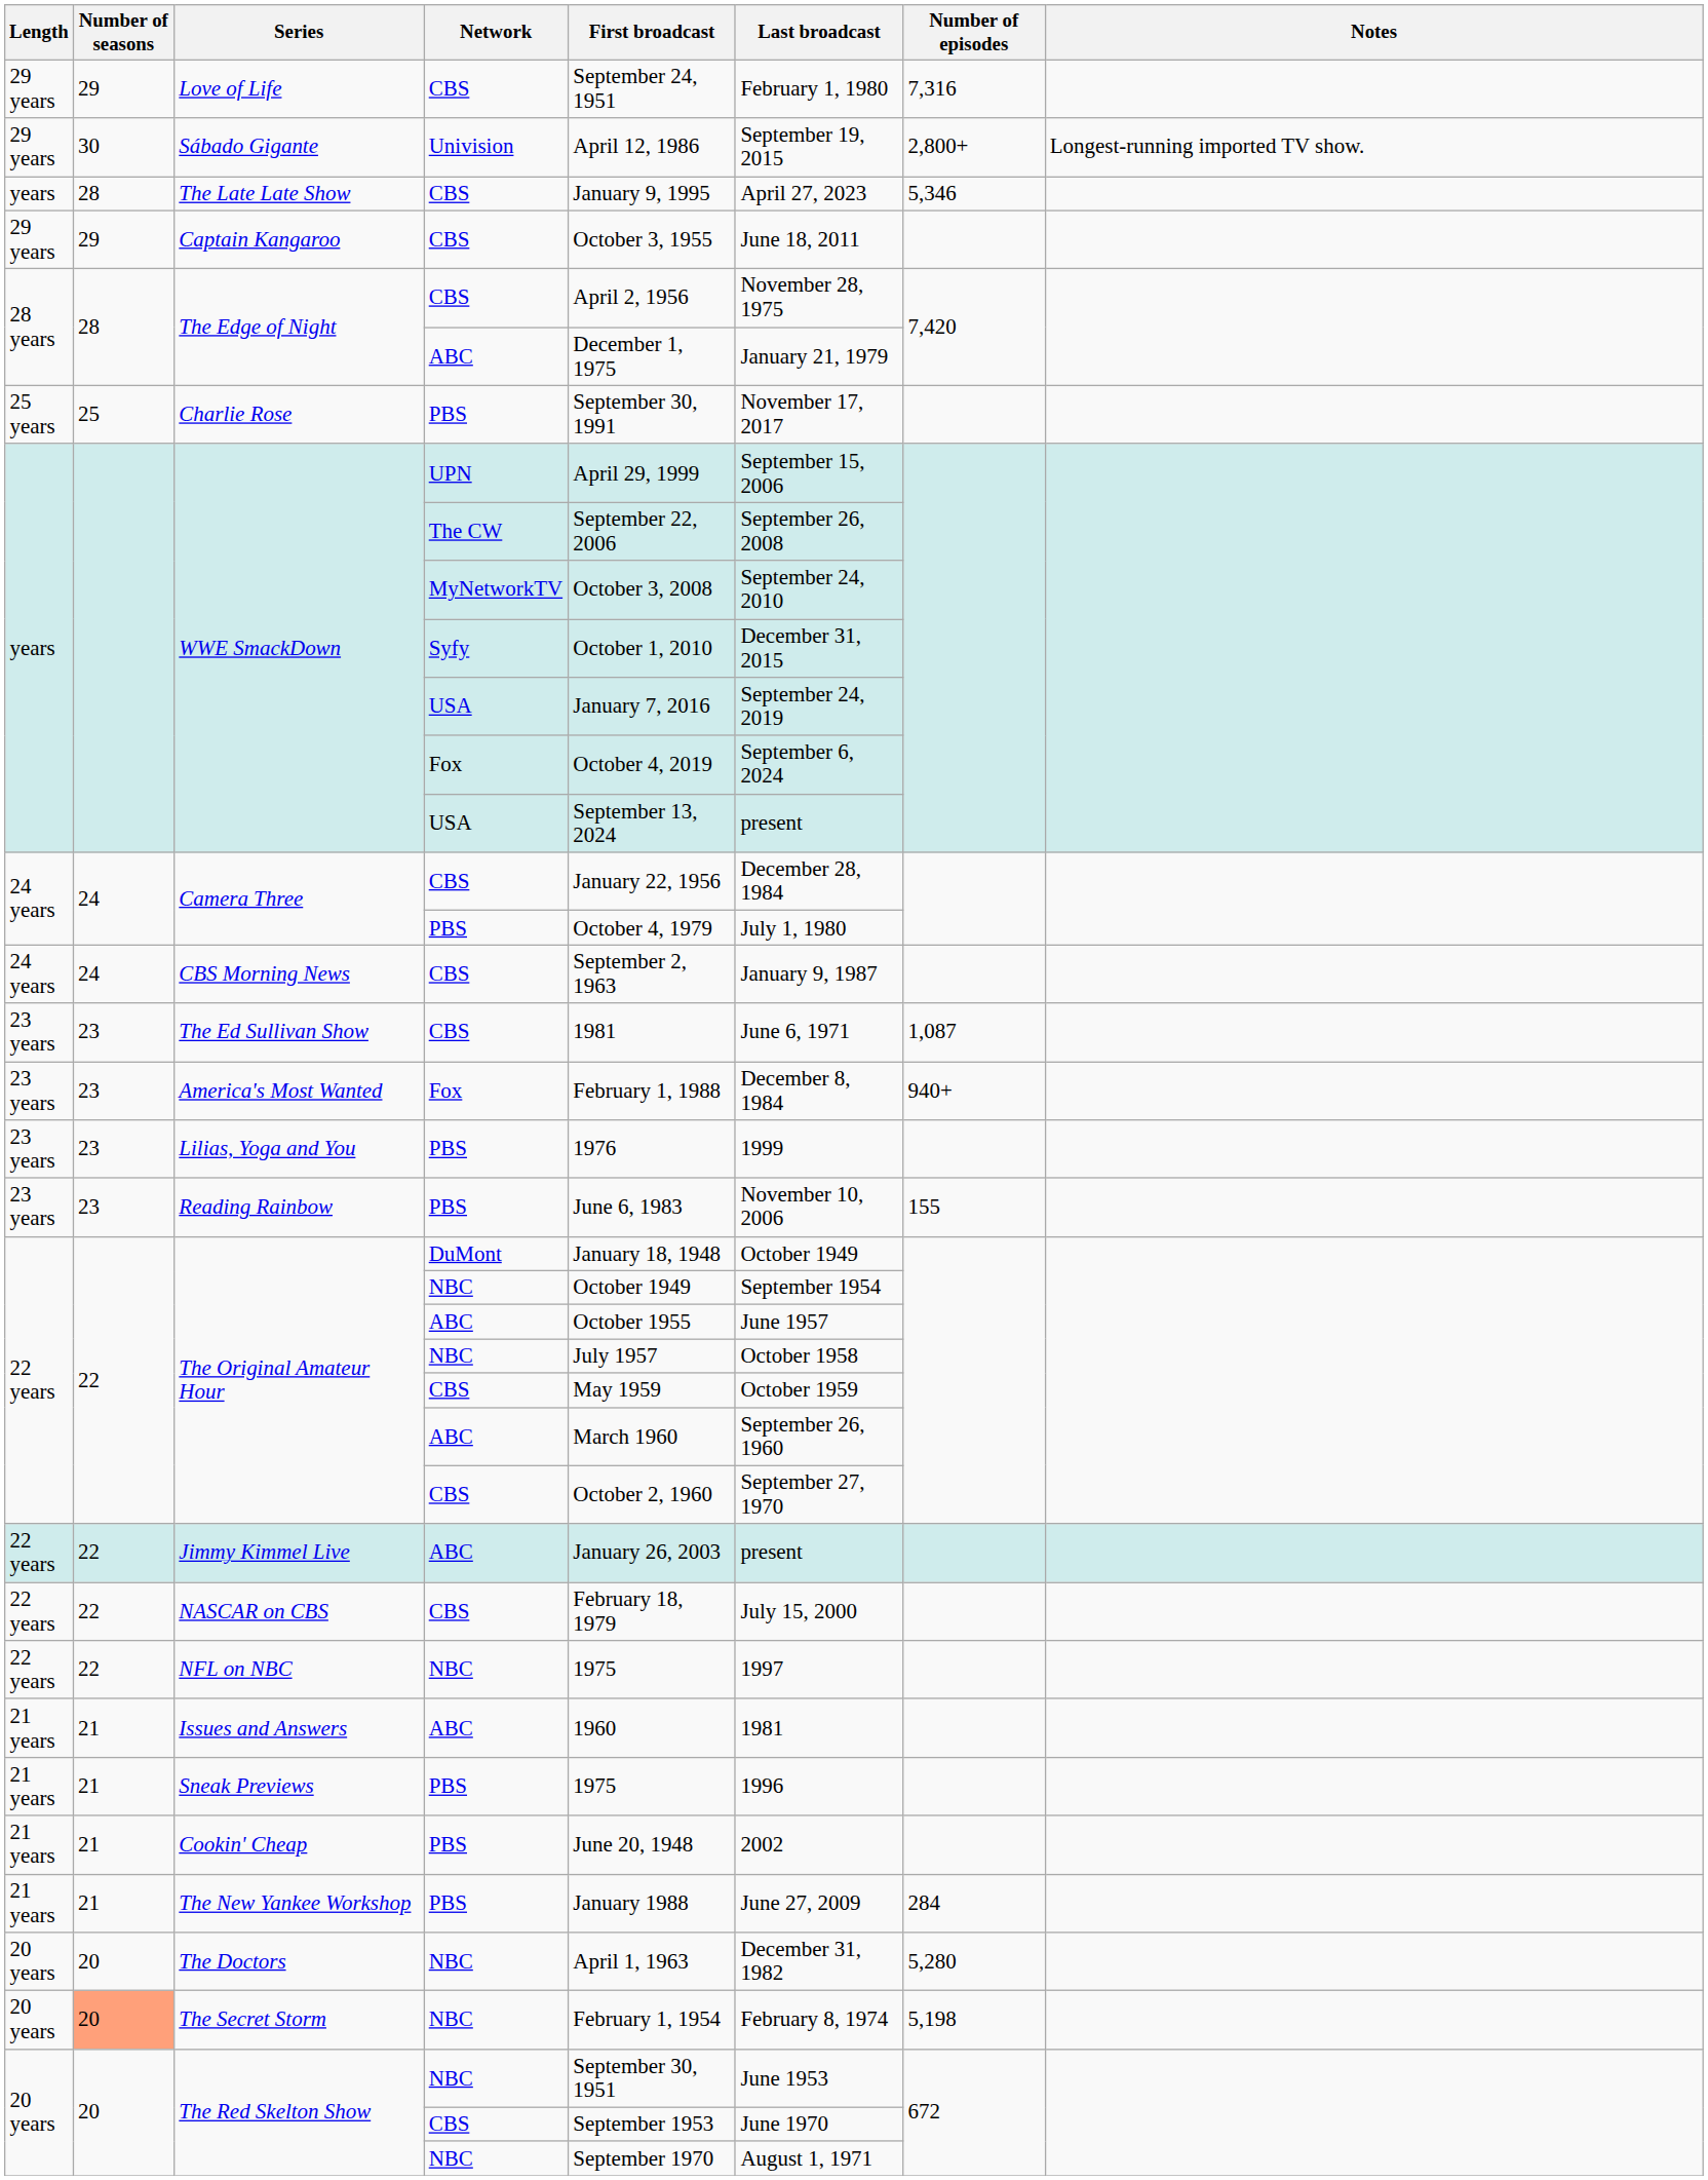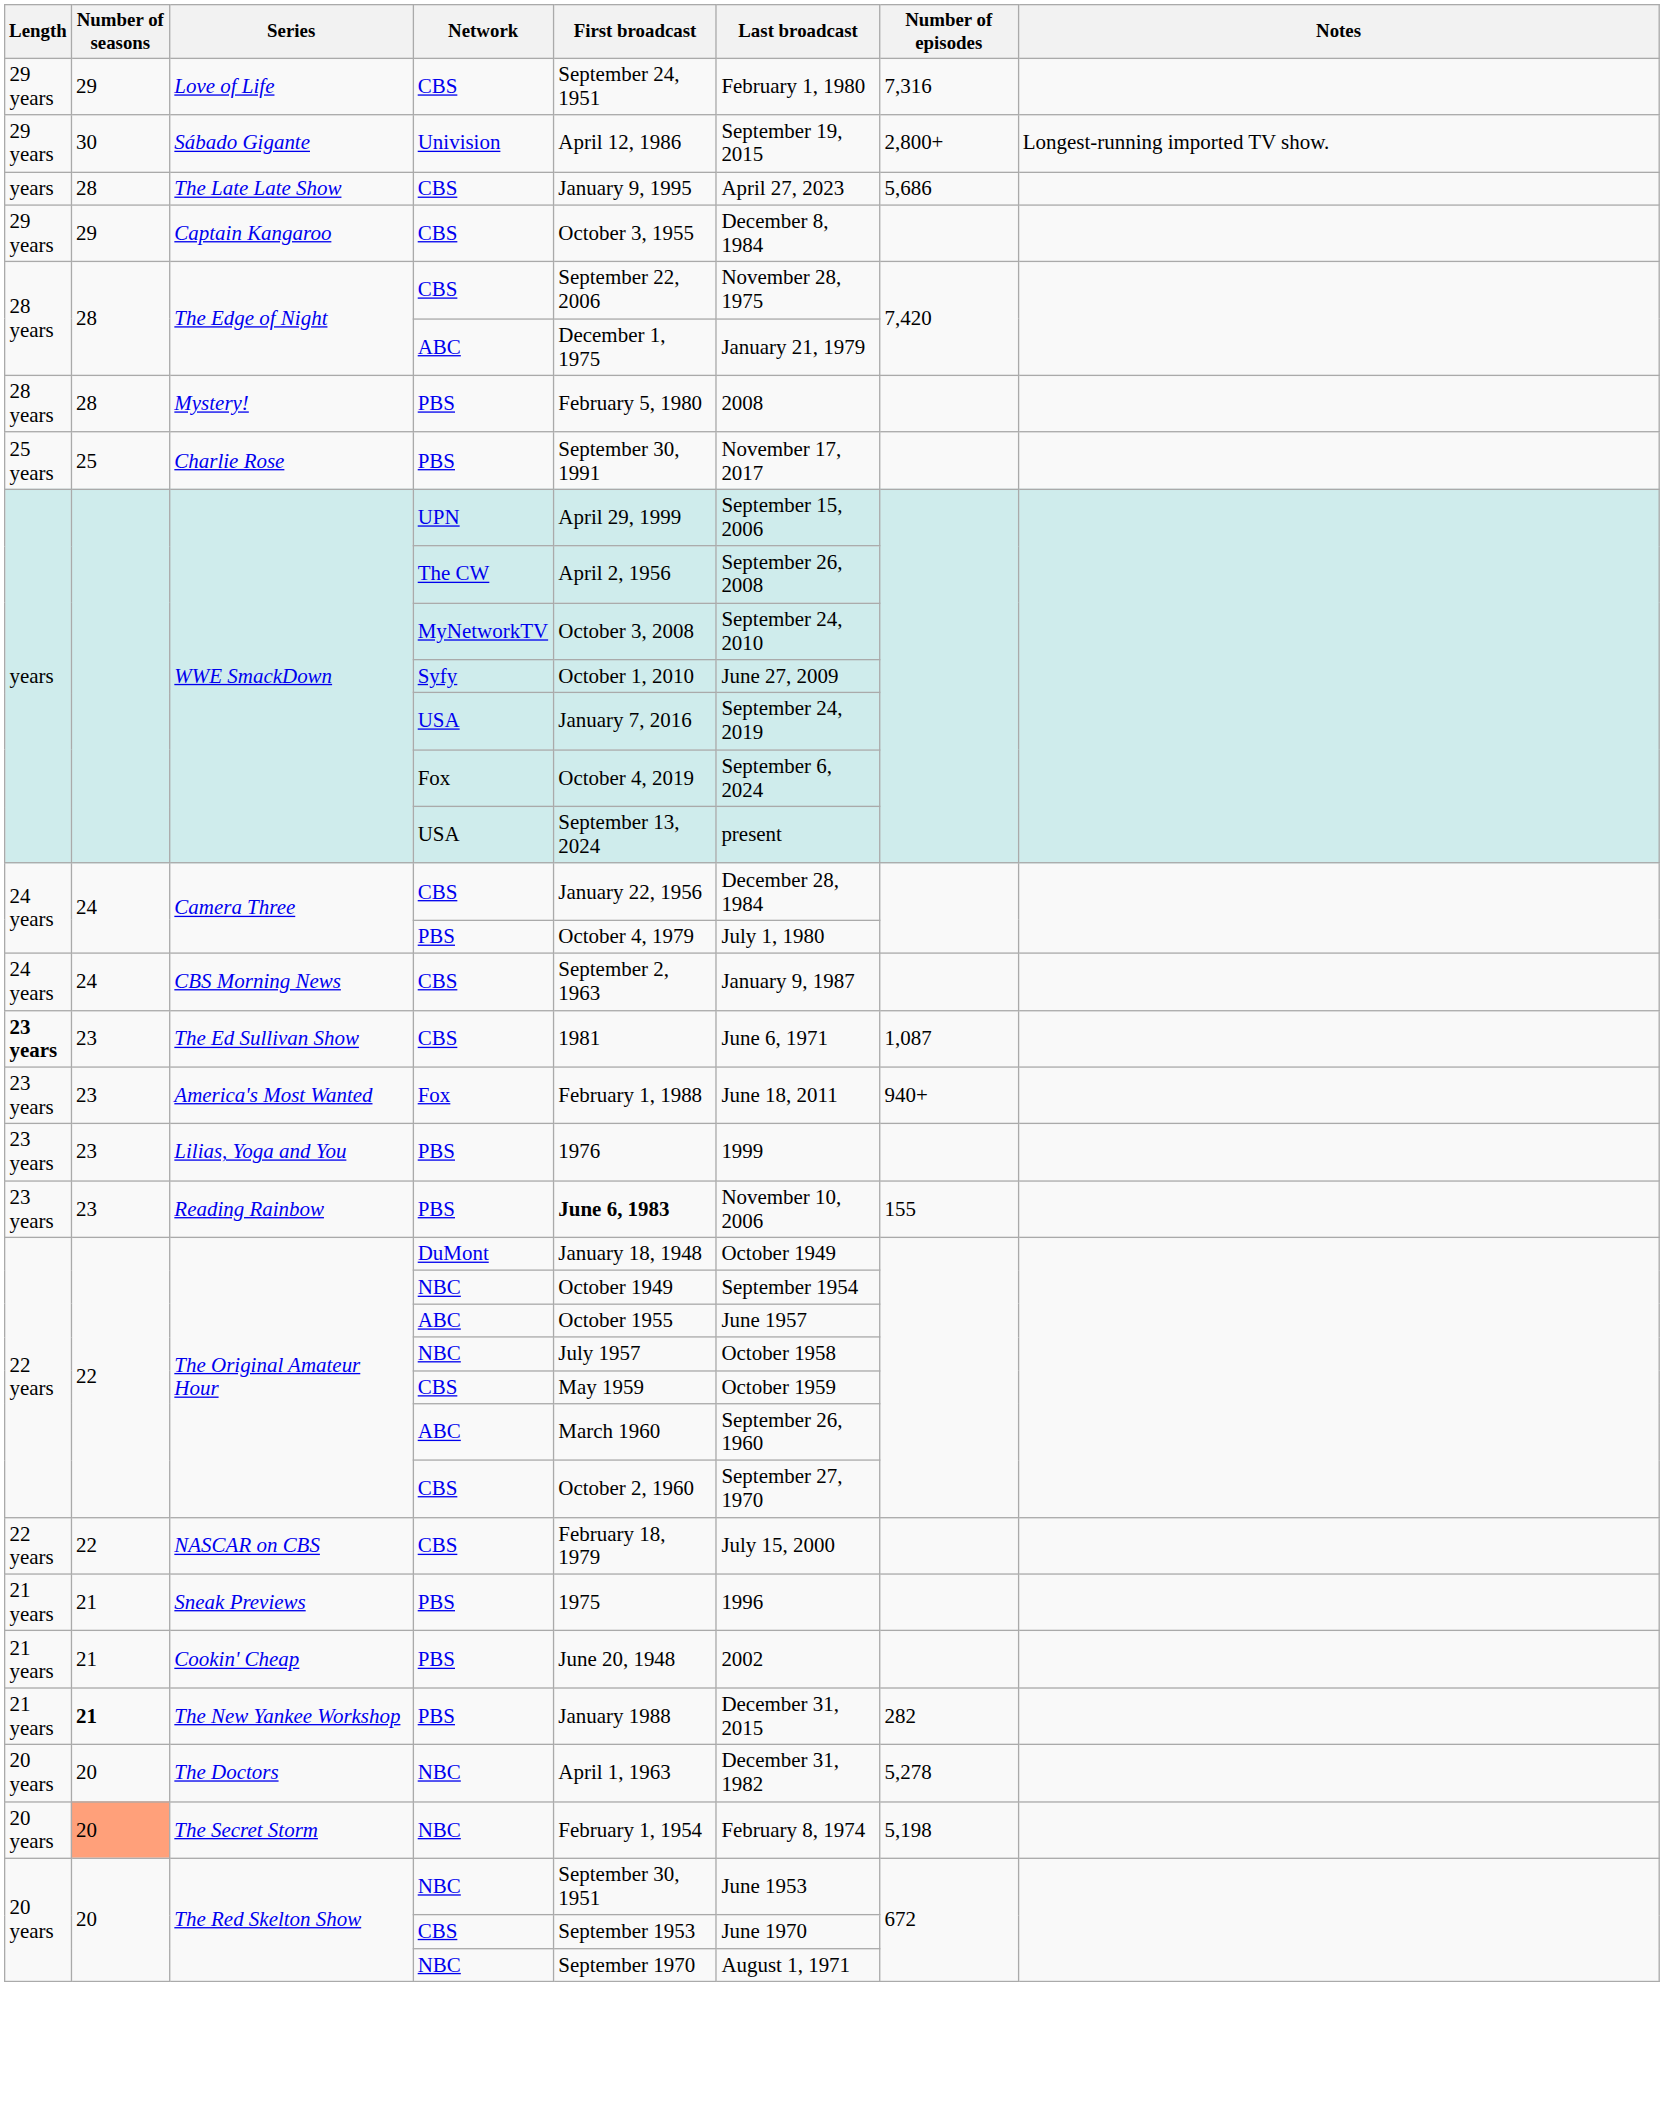The Late Late Show | Number of episodes: 5,346 -> 5,686
Captain Kangaroo | Last broadcast: June 18, 2011 -> December 8, 1984
The Edge of Night / CBS | First broadcast: April 2, 1956 -> September 22, 2006
+ row: 28 years | 28 | Mystery! | PBS | February 5, 1980 | 2008
WWE SmackDown / The CW | First broadcast: September 22, 2006 -> April 2, 1956
WWE SmackDown / Syfy | Last broadcast: December 31, 2015 -> June 27, 2009
The Ed Sullivan Show | Length: normal -> bold
America's Most Wanted | Last broadcast: December 8, 1984 -> June 18, 2011
Reading Rainbow | First broadcast: normal -> bold
- row: 22 years | 22 | Jimmy Kimmel Live | ABC | January 26, 2003 | present
- row: 22 years | 22 | NFL on NBC | NBC | 1975 | 1997
- row: 21 years | 21 | Issues and Answers | ABC | 1960 | 1981
The New Yankee Workshop | Number of seasons: normal -> bold
The New Yankee Workshop | Last broadcast: June 27, 2009 -> December 31, 2015
The New Yankee Workshop | Number of episodes: 284 -> 282
The Doctors | Number of episodes: 5,280 -> 5,278
